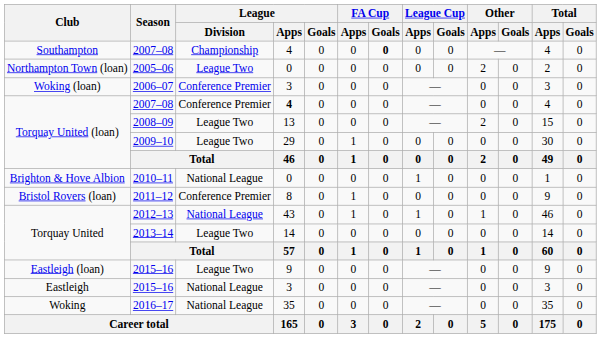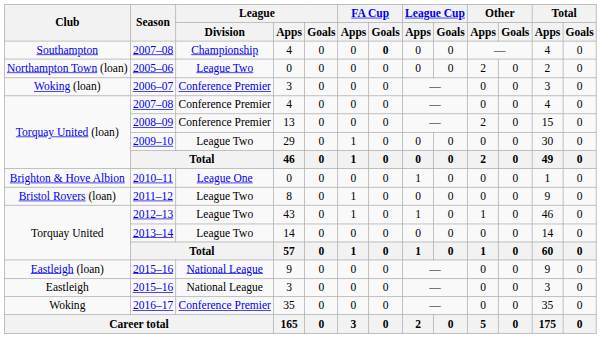Torquay United (loan) / 2007–08 | League / Apps: bold -> normal
2008–09 | League / Division: League Two -> Conference Premier
2010–11 | League / Division: National League -> League One
2011–12 | League / Division: Conference Premier -> League Two
2012–13 | League / Division: National League -> League Two
Eastleigh (loan) / 2015–16 | League / Division: League Two -> National League
2016–17 | League / Division: National League -> Conference Premier
